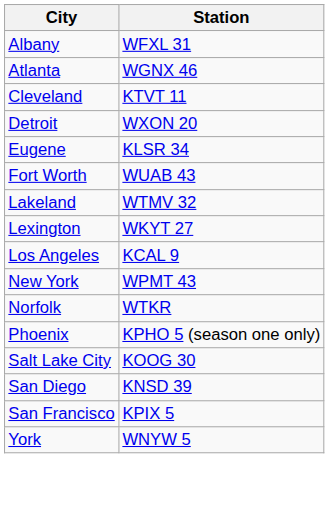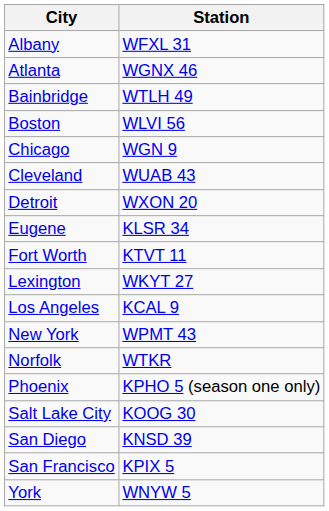+ row: Bainbridge | WTLH 49
+ row: Boston | WLVI 56
+ row: Chicago | WGN 9
Cleveland | Station: KTVT 11 -> WUAB 43
Fort Worth | Station: WUAB 43 -> KTVT 11
- row: Lakeland | WTMV 32
